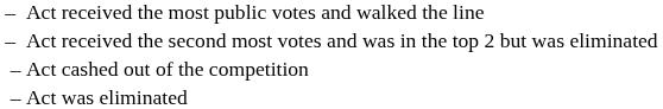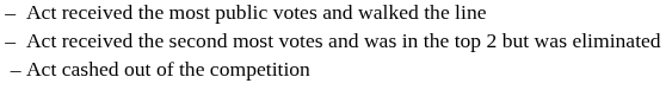- row: – | Act was eliminated
